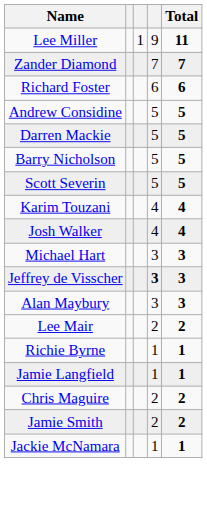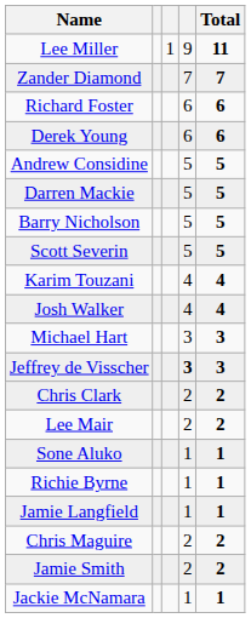+ row: Derek Young | 6 | 6
- row: Alan Maybury | 3 | 3
+ row: Chris Clark | 2 | 2
+ row: Sone Aluko | 1 | 1
